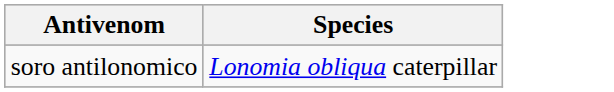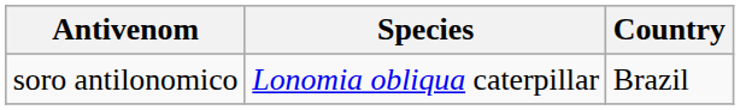+ column: Country | Brazil
